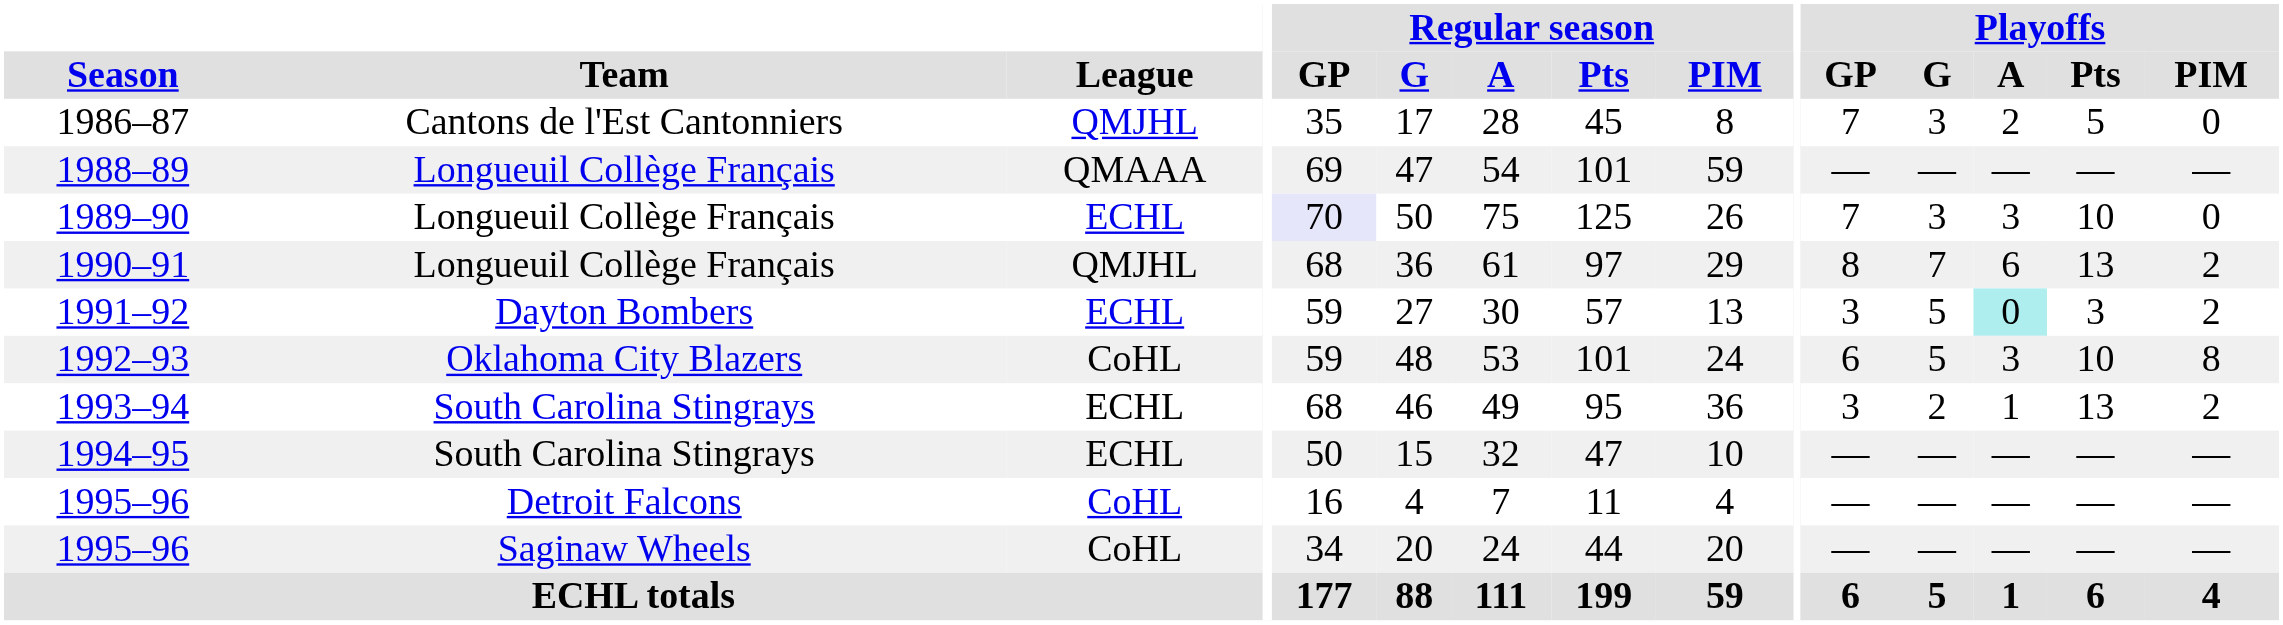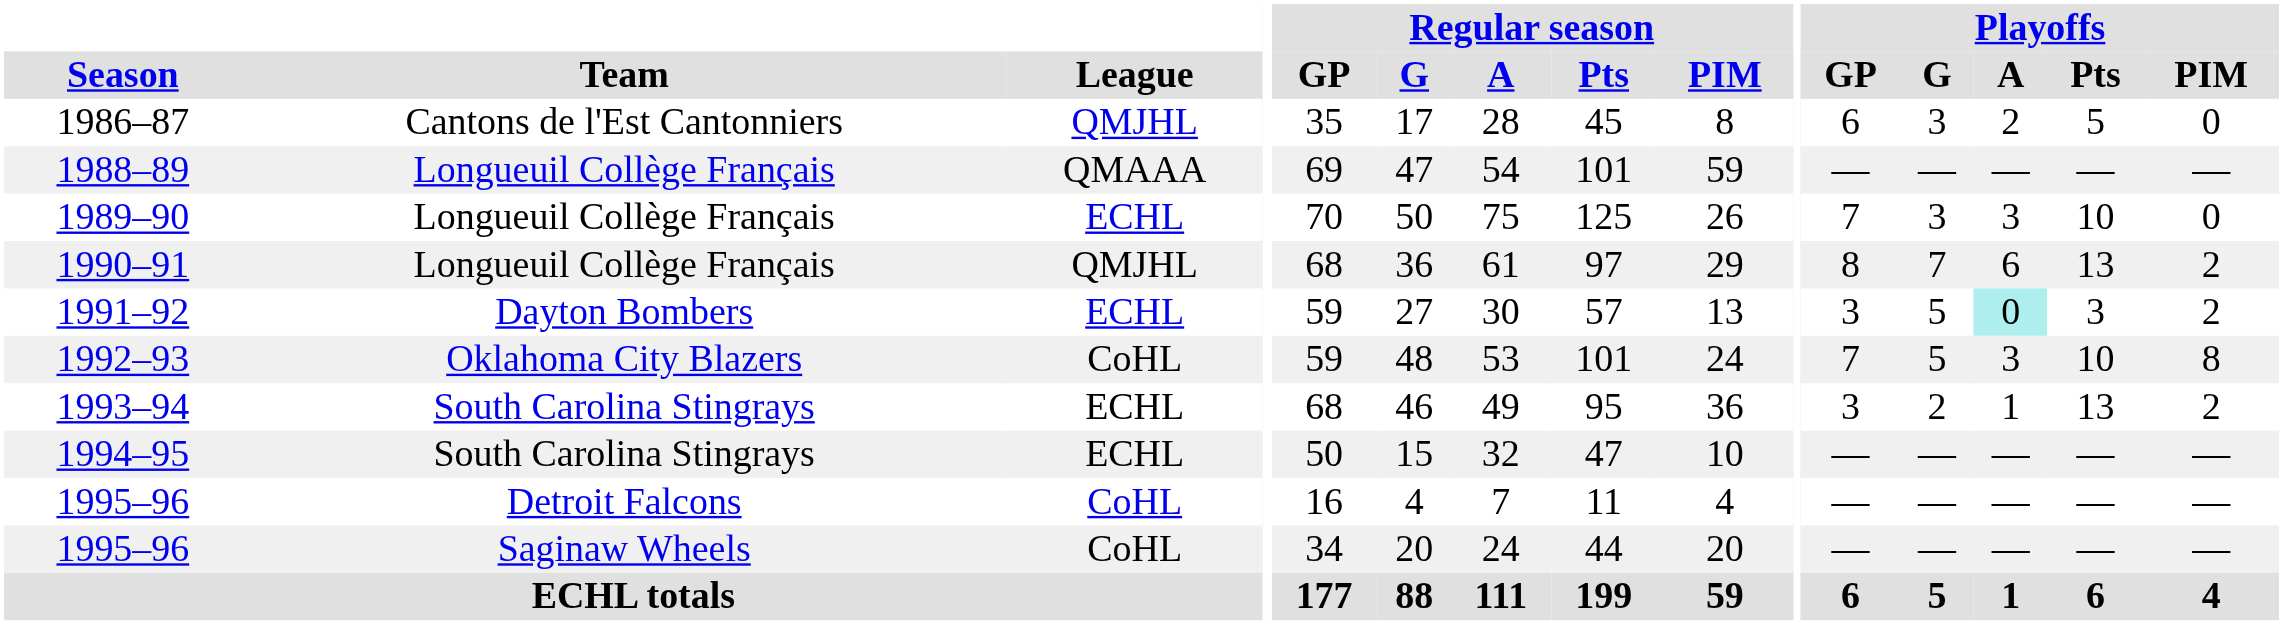1986–87 | Playoffs / GP: 7 -> 6
1989–90 | Regular season / GP: lavender background -> no background
1992–93 | Playoffs / GP: 6 -> 7
